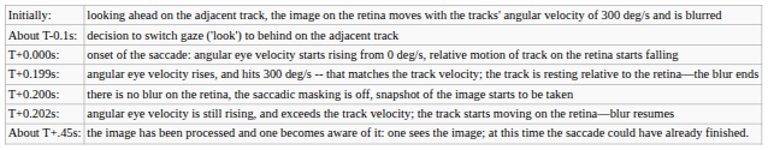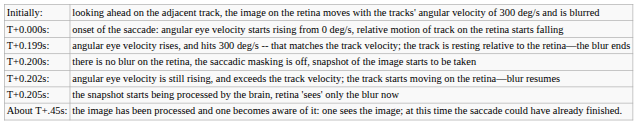- row: About T-0.1s: | decision to switch gaze ('look') to behind on the adjacent track
+ row: T+0.205s: | the snapshot starts being processed by the brain, retina 'sees' only the blur now
